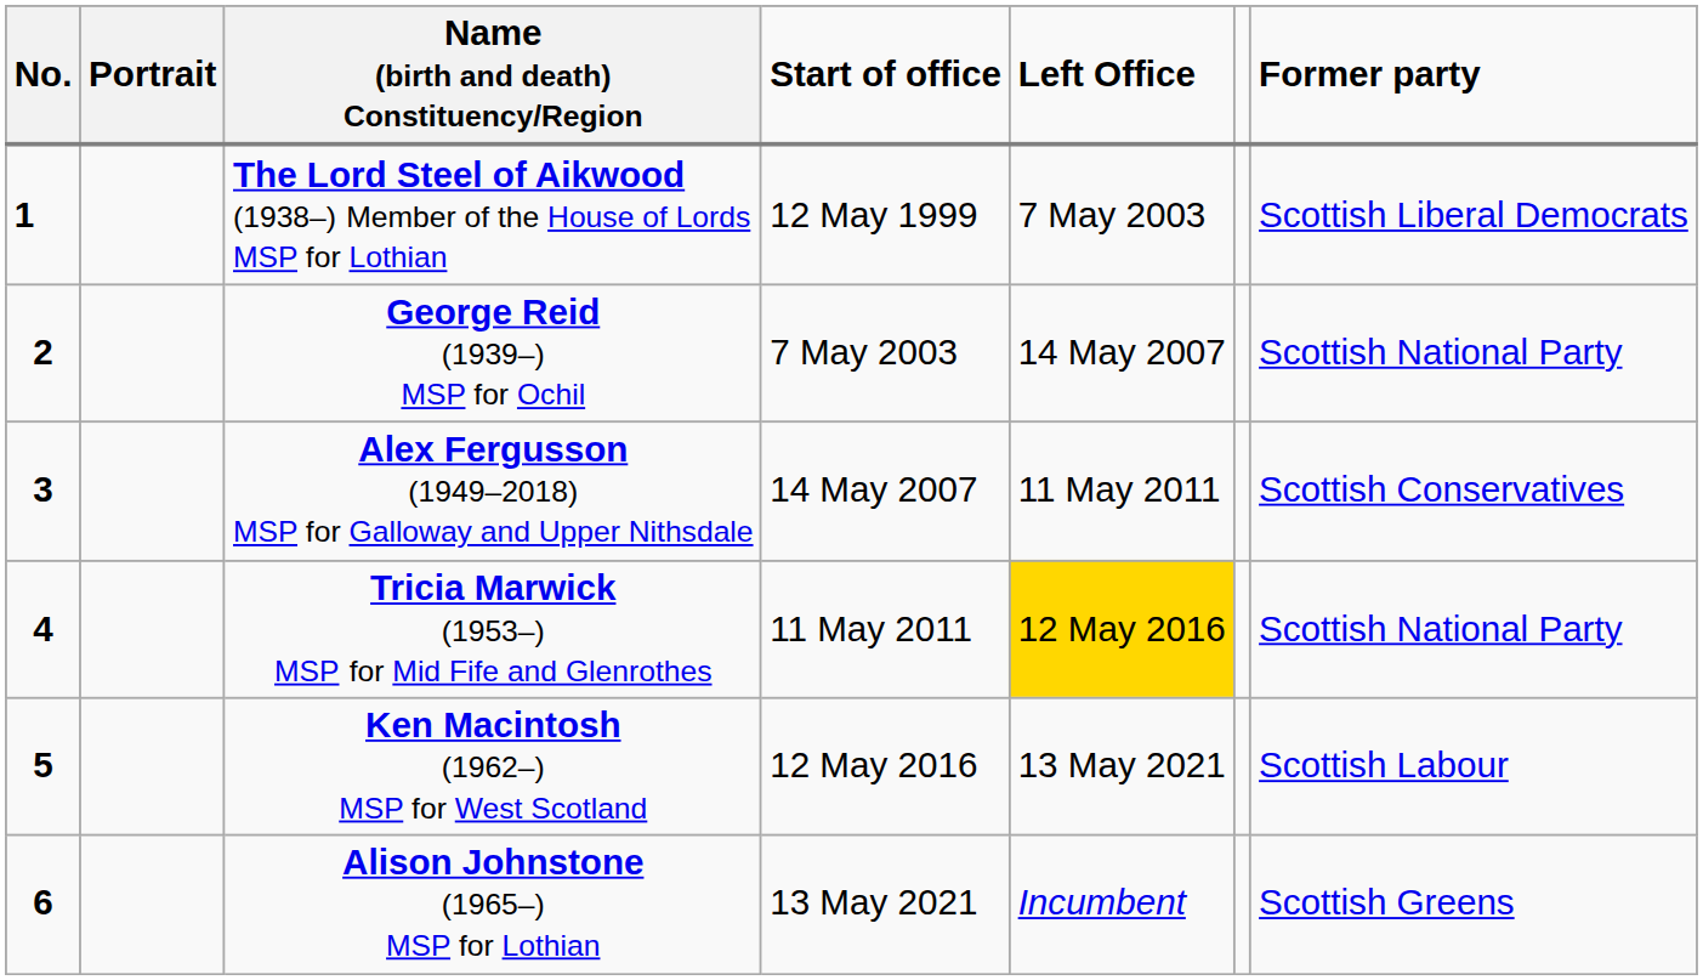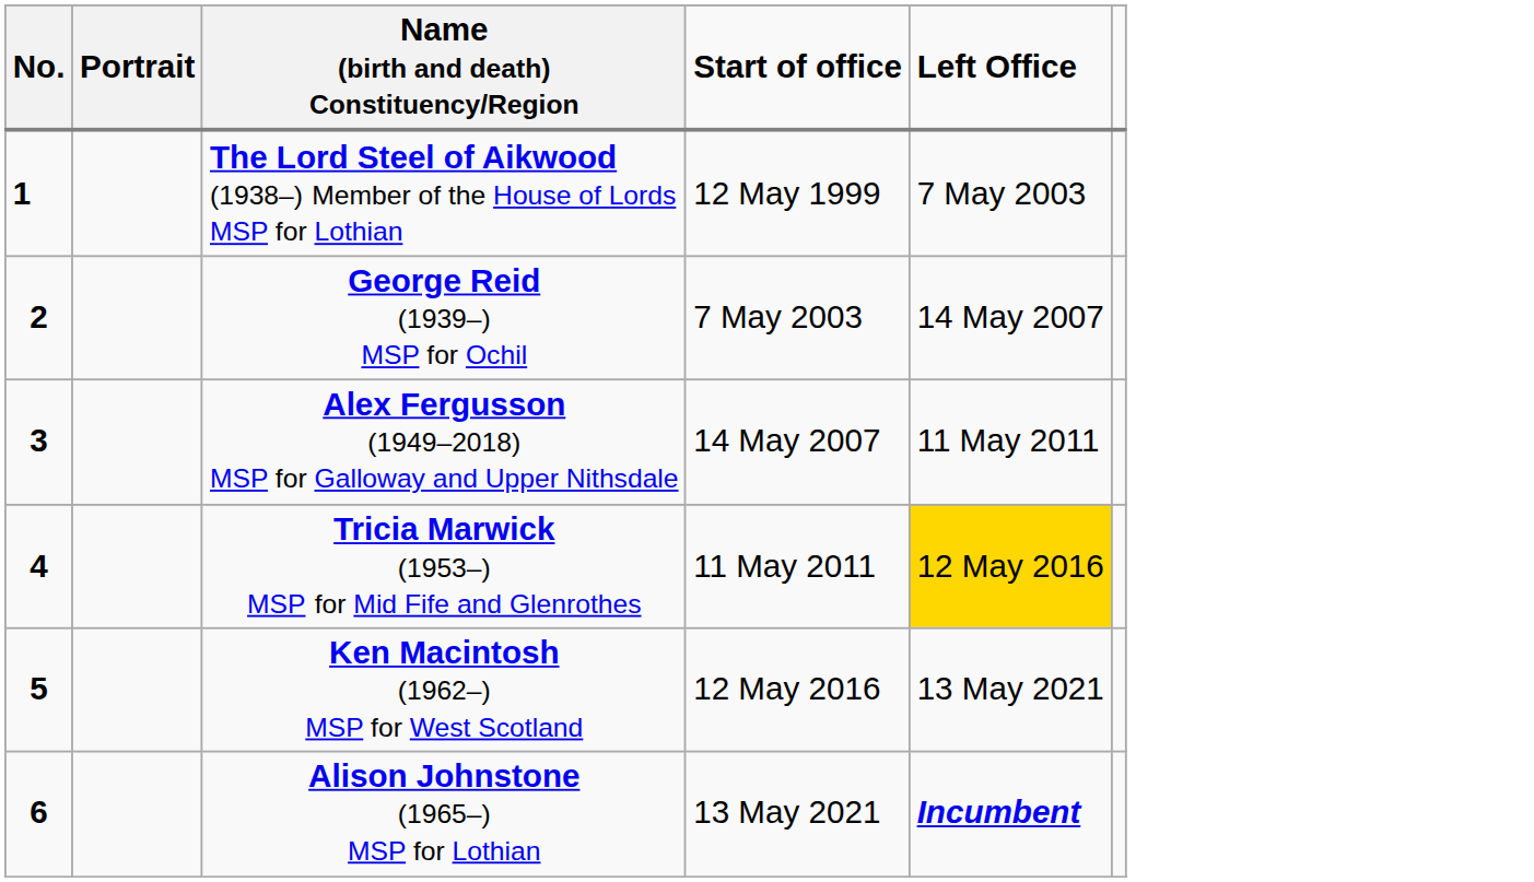- column: Former party | Scottish Liberal Democrats | Scottish National Party | Scottish Conservatives | Scottish National Party | Scottish Labour | Scottish Greens
Alison Johnstone (1965–) MSP for Lothian | Left Office: normal -> bold
